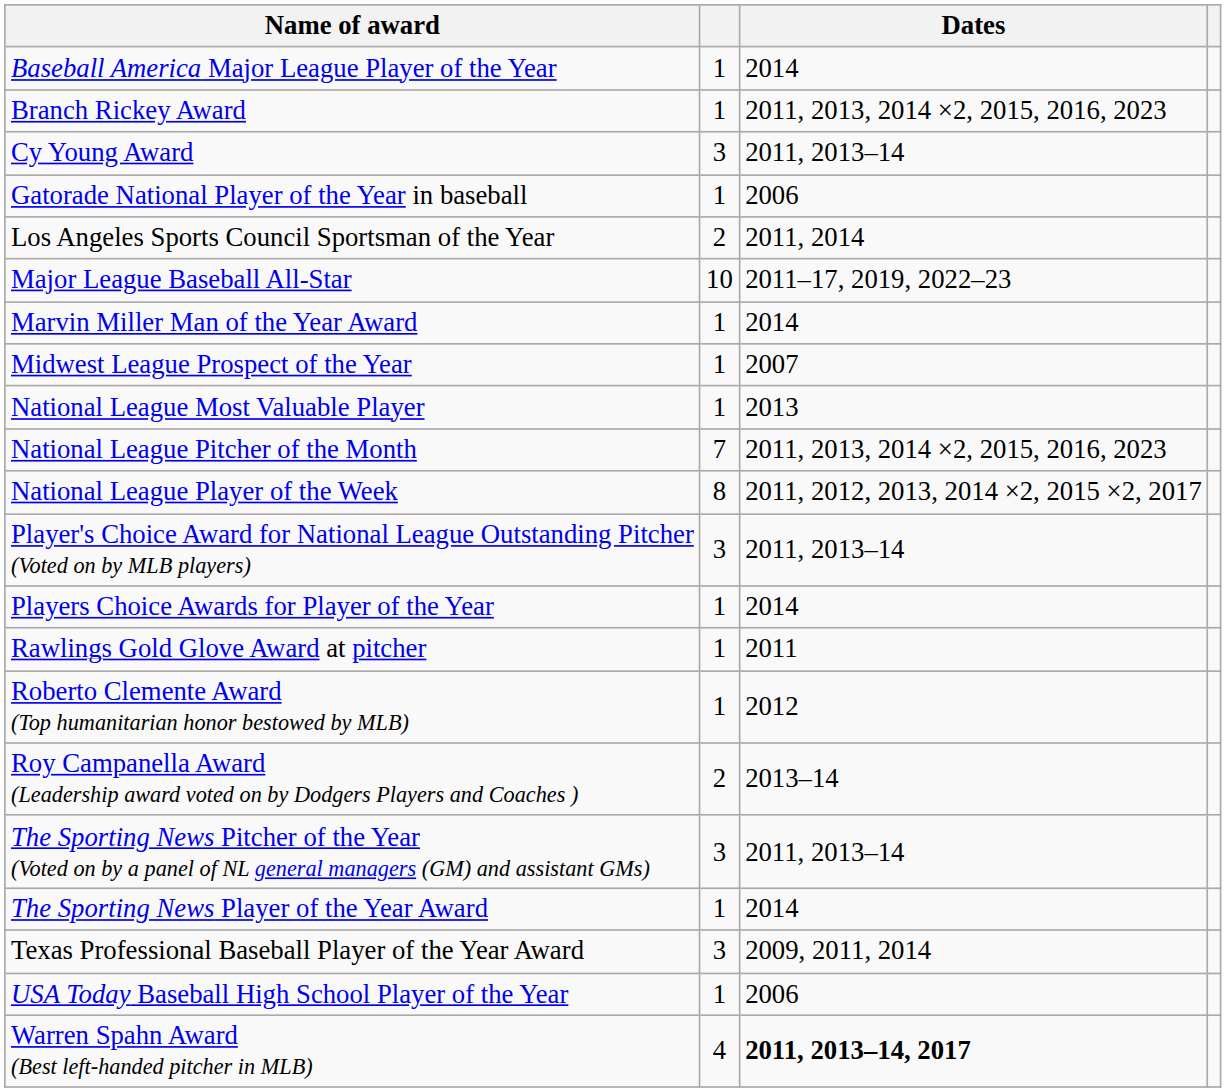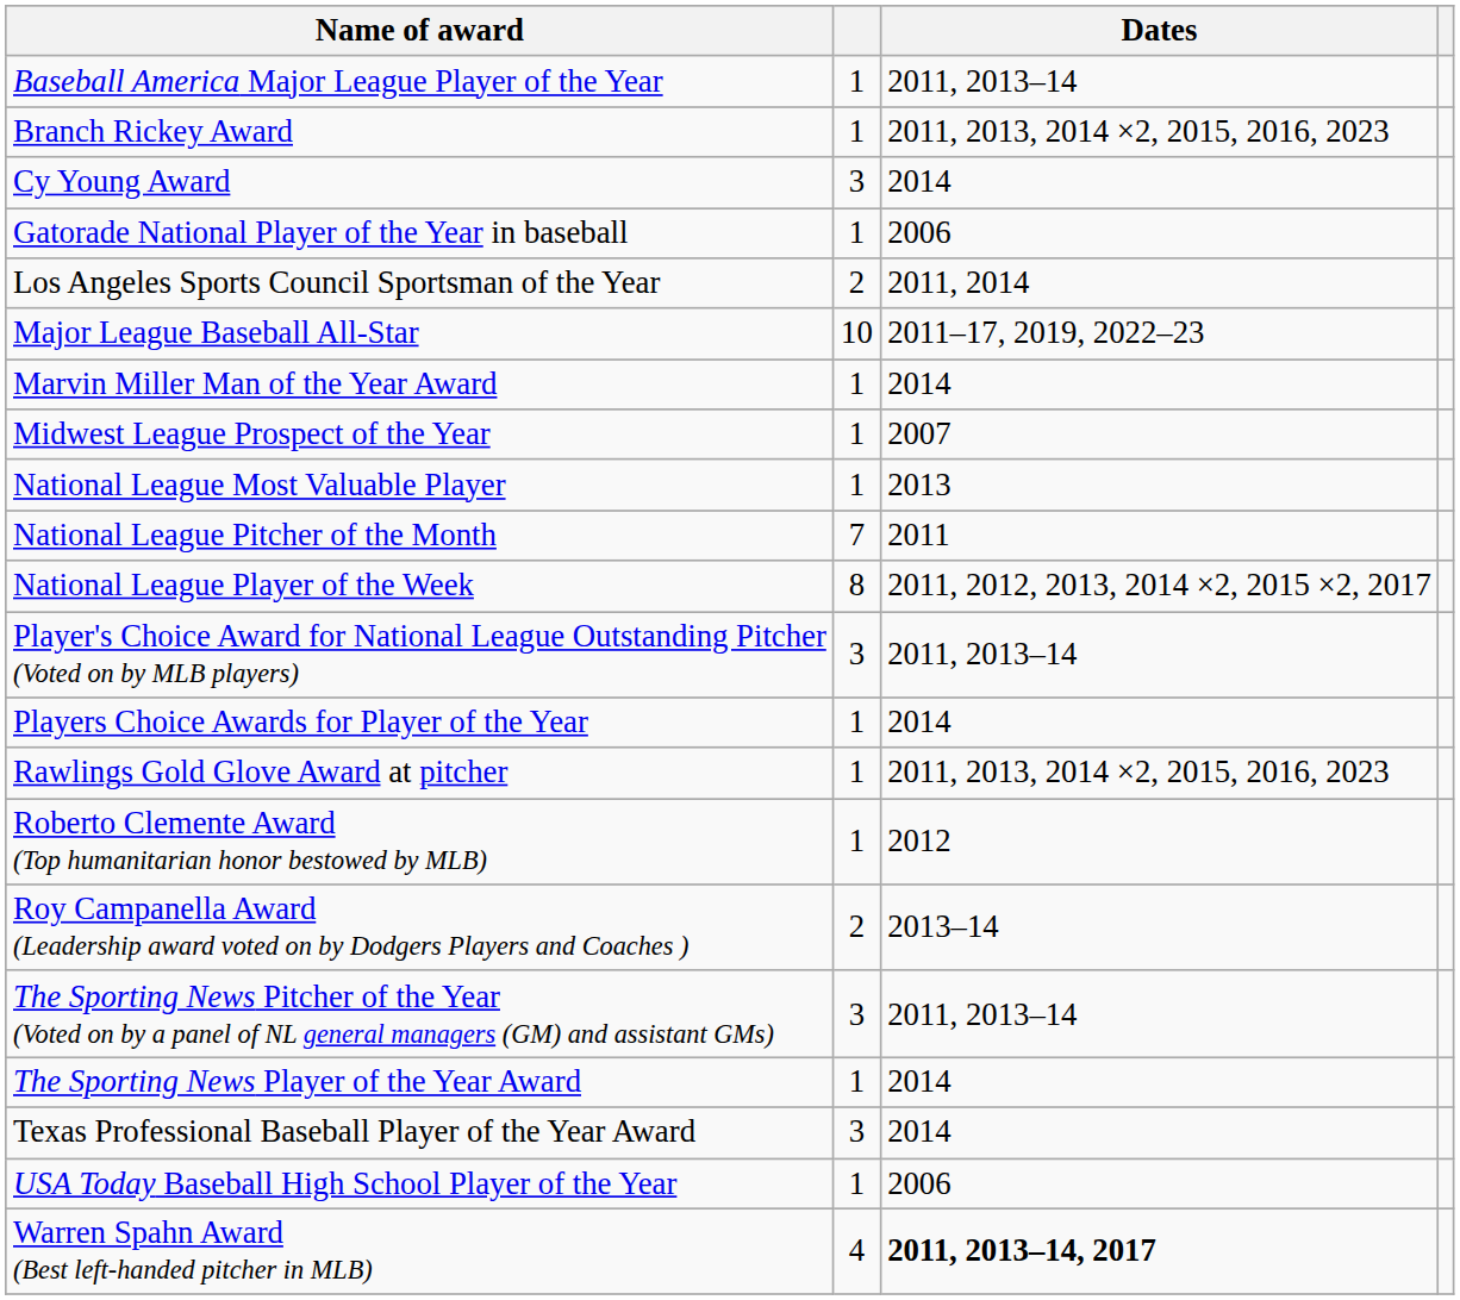Baseball America Major League Player of the Year | Dates: 2014 -> 2011, 2013–14
Cy Young Award | Dates: 2011, 2013–14 -> 2014
National League Pitcher of the Month | Dates: 2011, 2013, 2014 ×2, 2015, 2016, 2023 -> 2011
Rawlings Gold Glove Award at pitcher | Dates: 2011 -> 2011, 2013, 2014 ×2, 2015, 2016, 2023
Texas Professional Baseball Player of the Year Award | Dates: 2009, 2011, 2014 -> 2014
